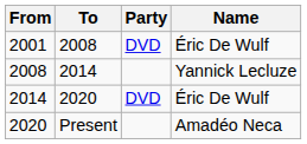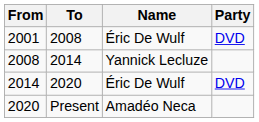columns swapped: Name <-> Party
